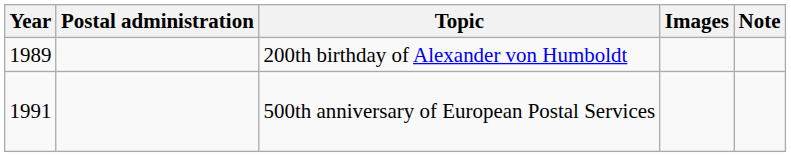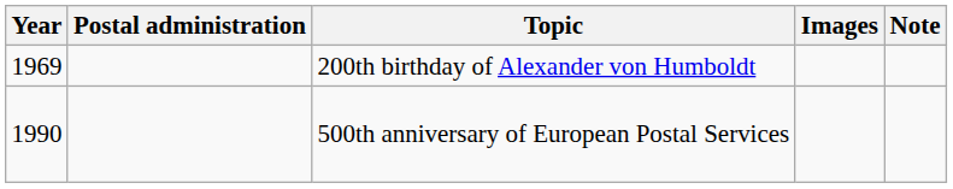200th birthday of Alexander von Humboldt | Year: 1989 -> 1969
500th anniversary of European Postal Services | Year: 1991 -> 1990
